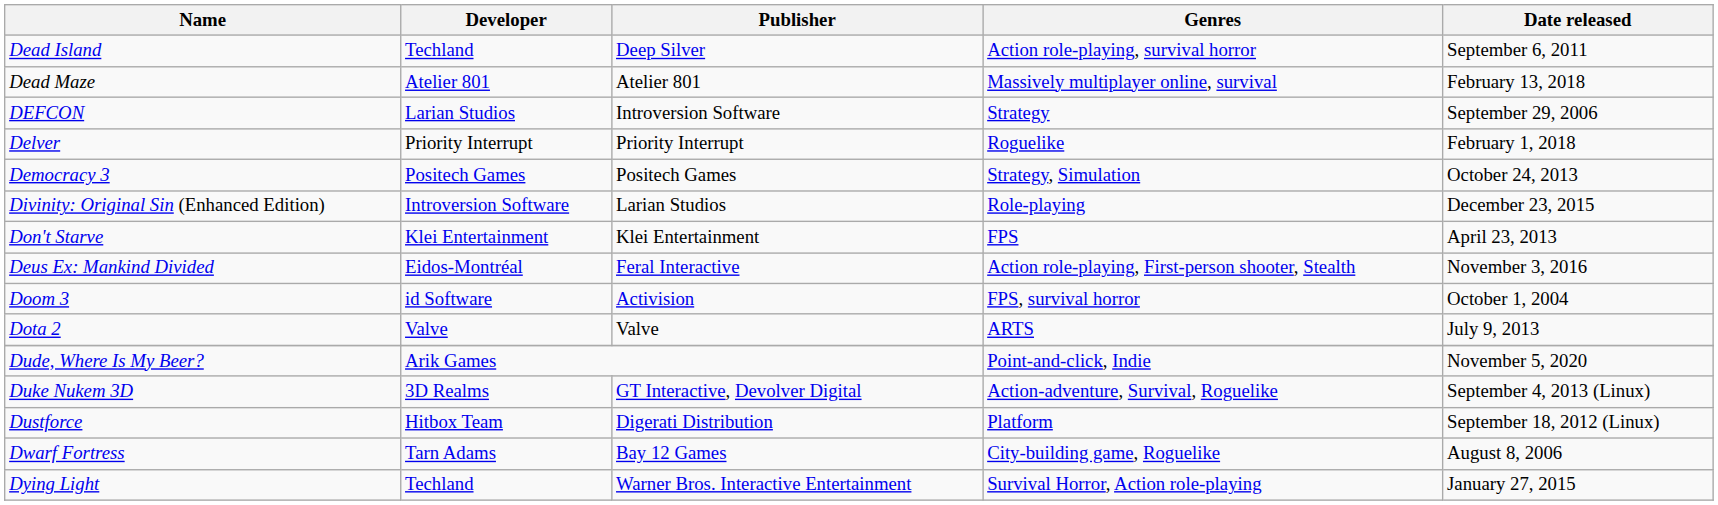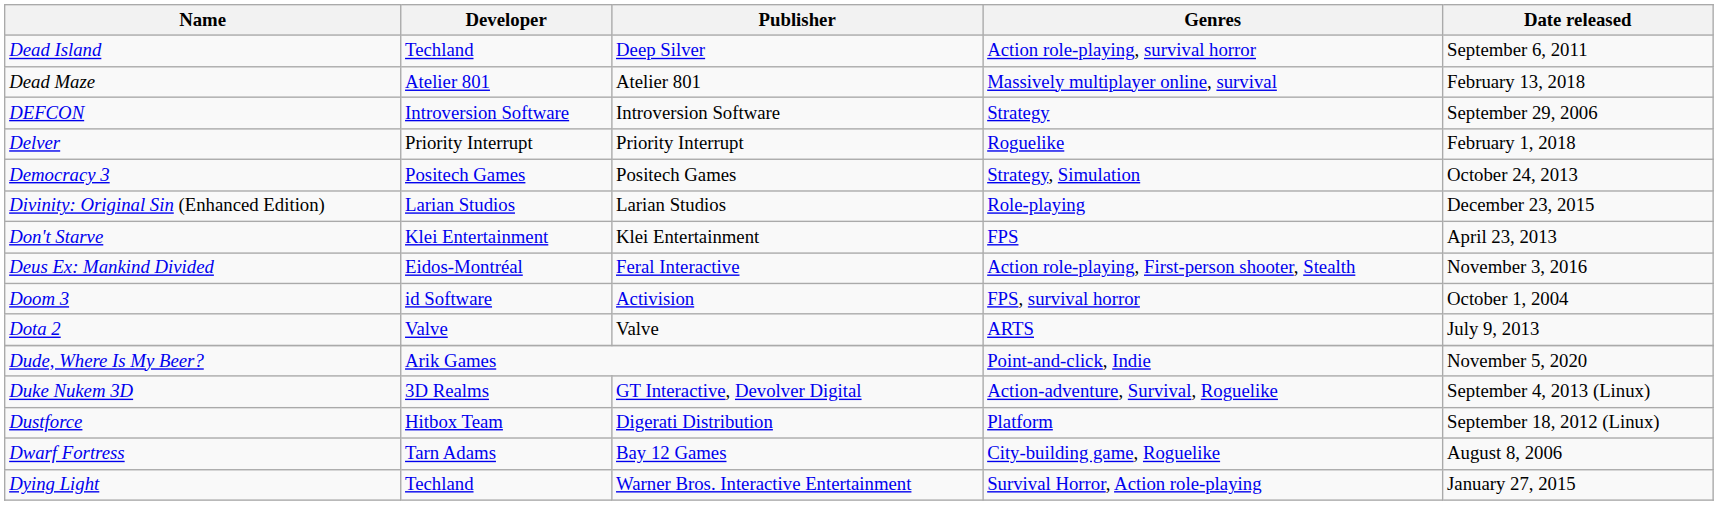DEFCON | Developer: Larian Studios -> Introversion Software
Divinity: Original Sin (Enhanced Edition) | Developer: Introversion Software -> Larian Studios
